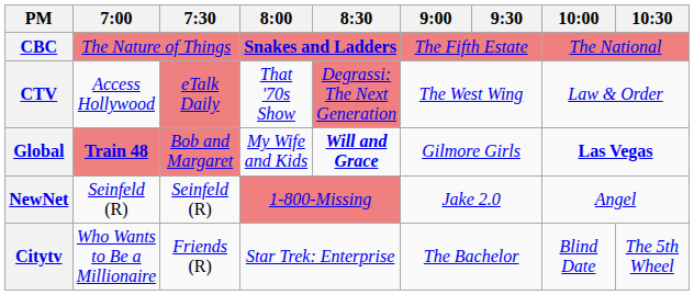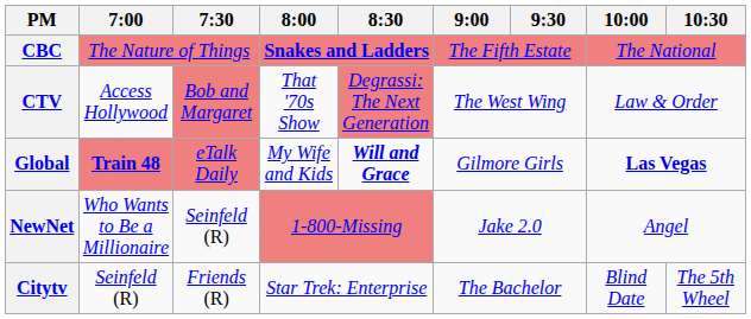CTV | 7:30: eTalk Daily -> Bob and Margaret
Global | 7:30: Bob and Margaret -> eTalk Daily
NewNet | 7:00: Seinfeld (R) -> Who Wants to Be a Millionaire
Citytv | 7:00: Who Wants to Be a Millionaire -> Seinfeld (R)
